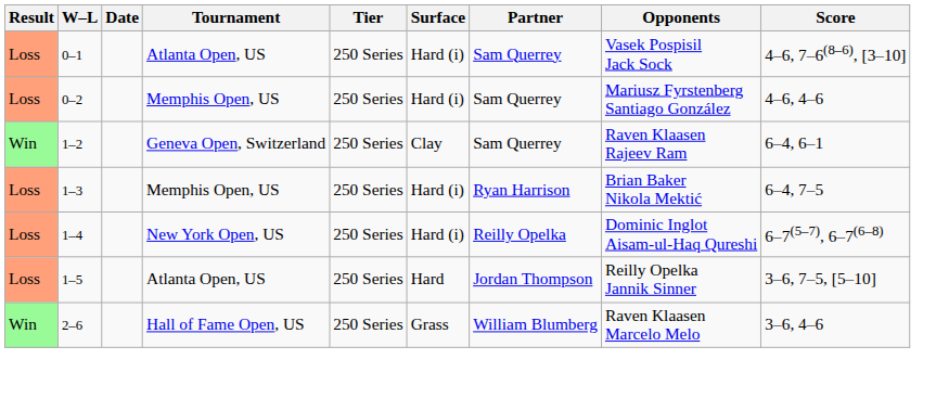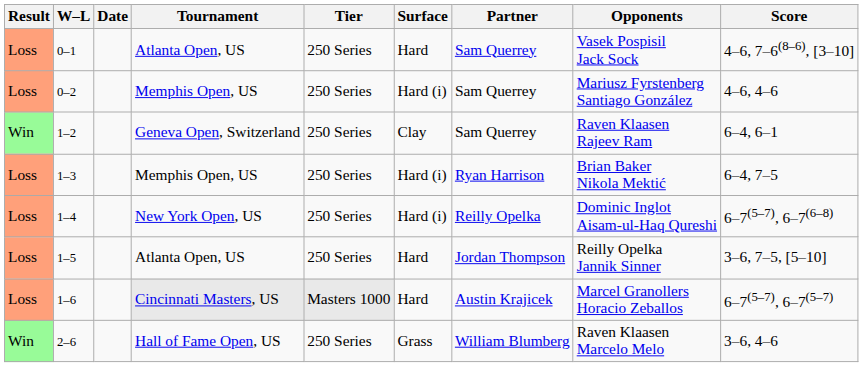0–1 | Surface: Hard (i) -> Hard
+ row: Loss | 1–6 | Cincinnati Masters, US | Masters 1000 | Hard | Austin Krajicek | Marcel Granollers Horacio Zeballos | 6–7(5–7), 6–7(5–7)
